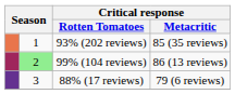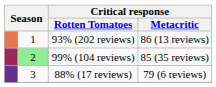93% (202 reviews) | Critical response / Metacritic: 85 (35 reviews) -> 86 (13 reviews)
99% (104 reviews) | Critical response / Metacritic: 86 (13 reviews) -> 85 (35 reviews)
